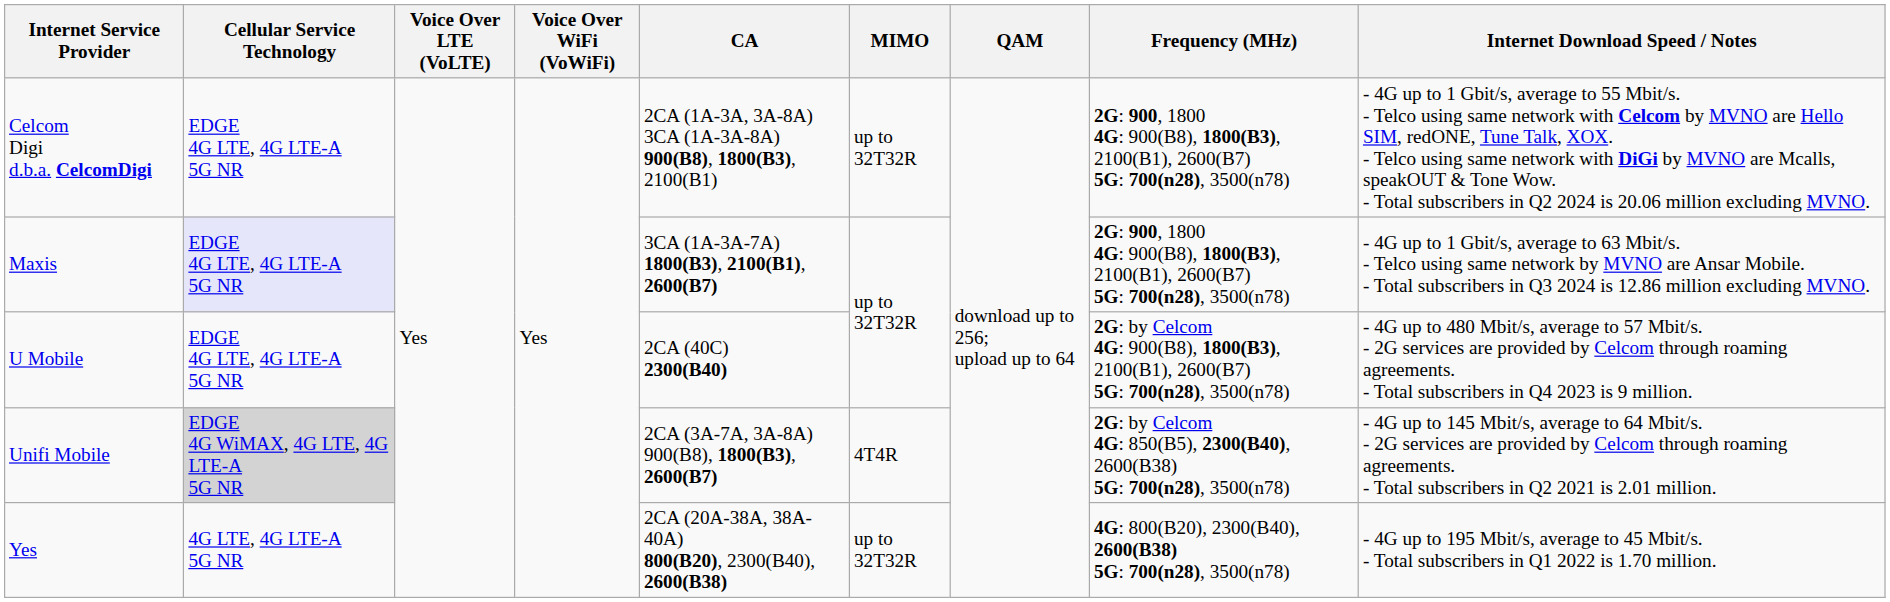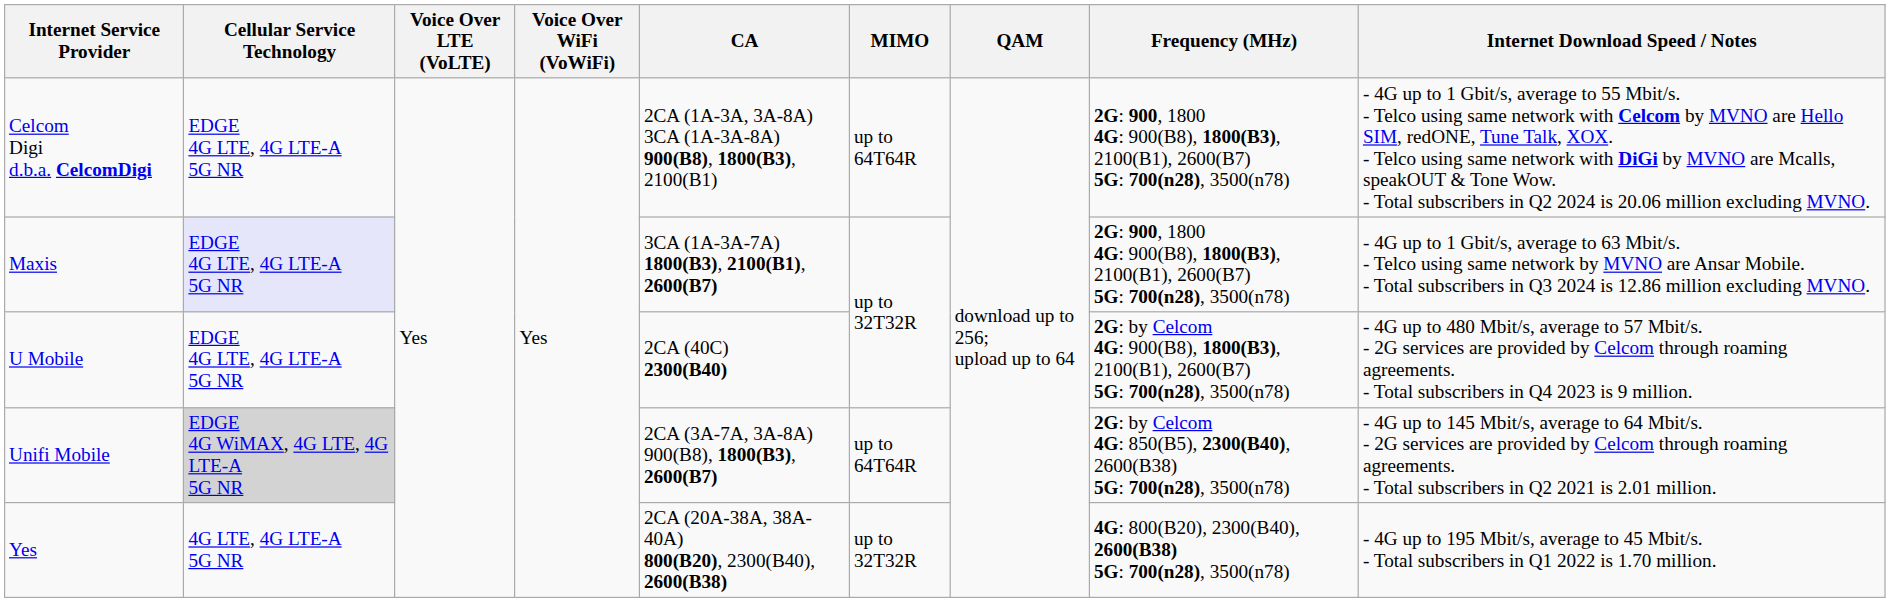Celcom Digi d.b.a. CelcomDigi | MIMO: up to 32T32R -> up to 64T64R
Unifi Mobile | MIMO: 4T4R -> up to 64T64R
